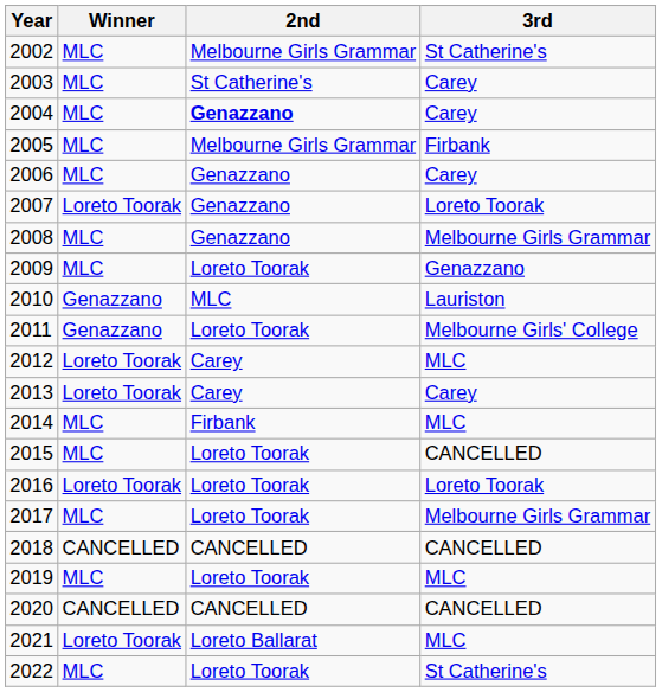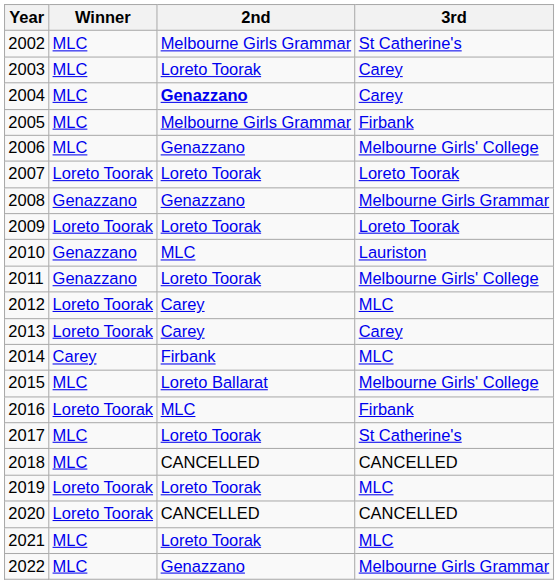2003 | 2nd: St Catherine's -> Loreto Toorak
2006 | 3rd: Carey -> Melbourne Girls' College
2007 | 2nd: Genazzano -> Loreto Toorak
2008 | Winner: MLC -> Genazzano
2009 | Winner: MLC -> Loreto Toorak
2009 | 3rd: Genazzano -> Loreto Toorak
2014 | Winner: MLC -> Carey
2015 | 2nd: Loreto Toorak -> Loreto Ballarat
2015 | 3rd: CANCELLED -> Melbourne Girls' College
2016 | 2nd: Loreto Toorak -> MLC
2016 | 3rd: Loreto Toorak -> Firbank
2017 | 3rd: Melbourne Girls Grammar -> St Catherine's
2018 | Winner: CANCELLED -> MLC
2019 | Winner: MLC -> Loreto Toorak
2020 | Winner: CANCELLED -> Loreto Toorak
2021 | Winner: Loreto Toorak -> MLC
2021 | 2nd: Loreto Ballarat -> Loreto Toorak
2022 | 2nd: Loreto Toorak -> Genazzano
2022 | 3rd: St Catherine's -> Melbourne Girls Grammar
